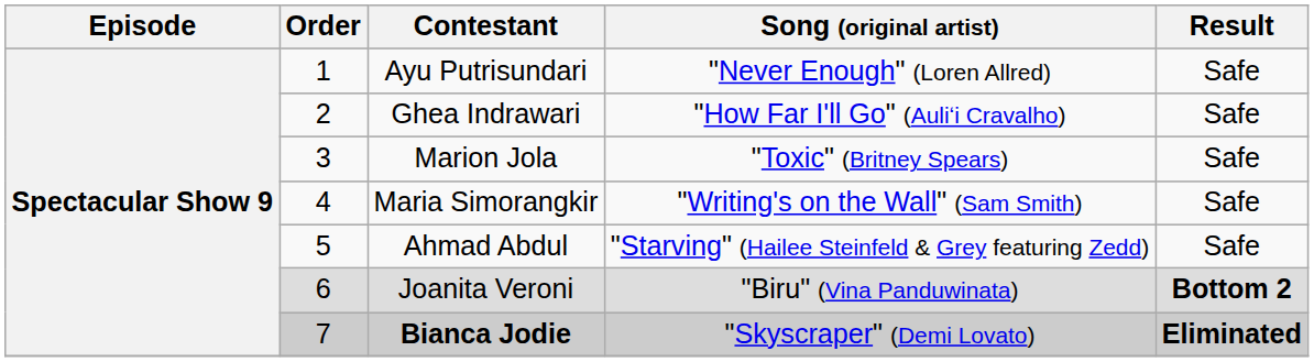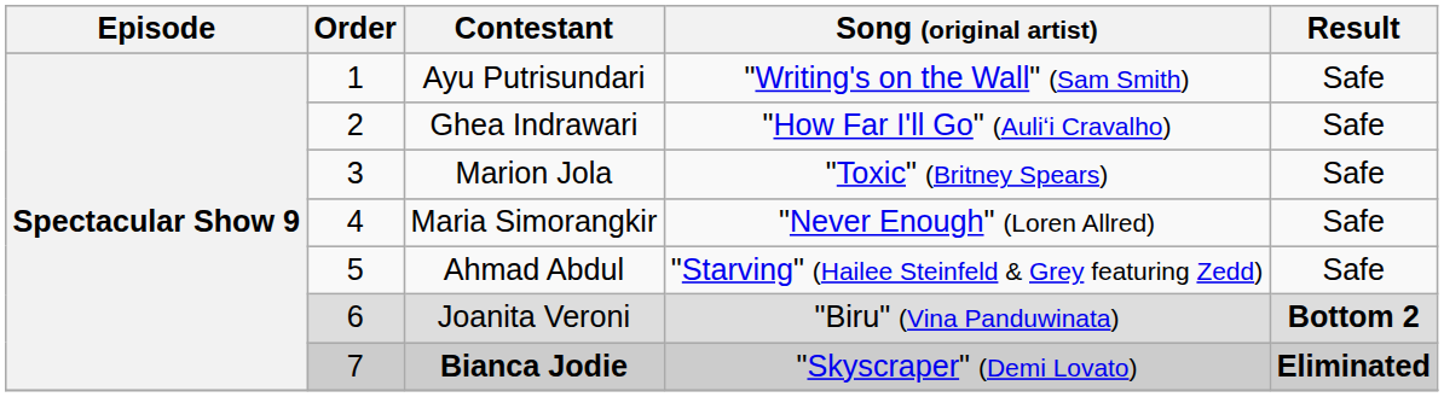Ayu Putrisundari | Song (original artist): "Never Enough" (Loren Allred) -> "Writing's on the Wall" (Sam Smith)
Maria Simorangkir | Song (original artist): "Writing's on the Wall" (Sam Smith) -> "Never Enough" (Loren Allred)
